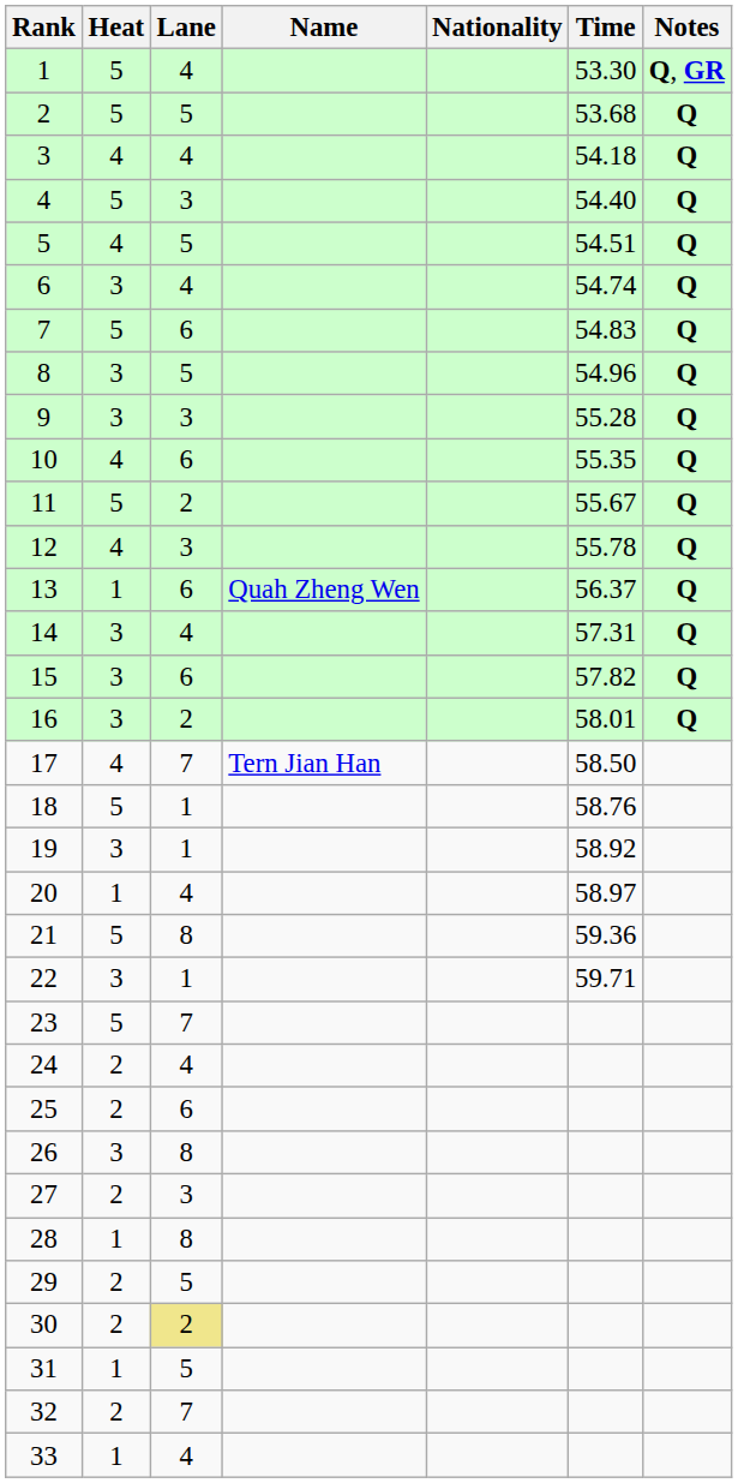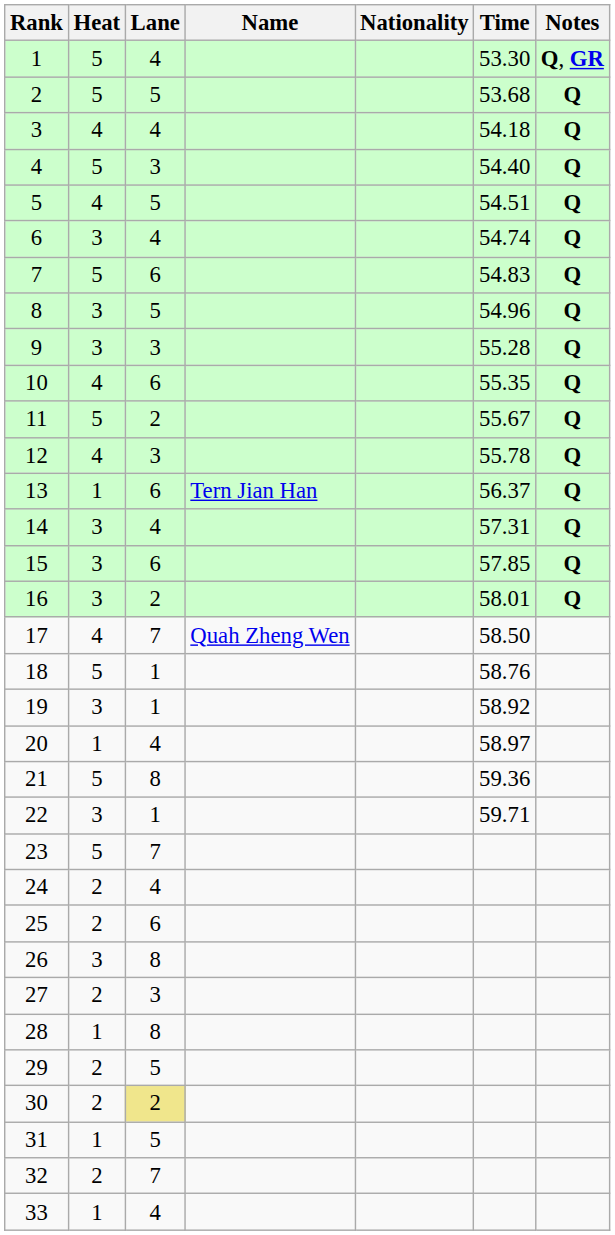13 | Name: Quah Zheng Wen -> Tern Jian Han
15 | Time: 57.82 -> 57.85
17 | Name: Tern Jian Han -> Quah Zheng Wen
